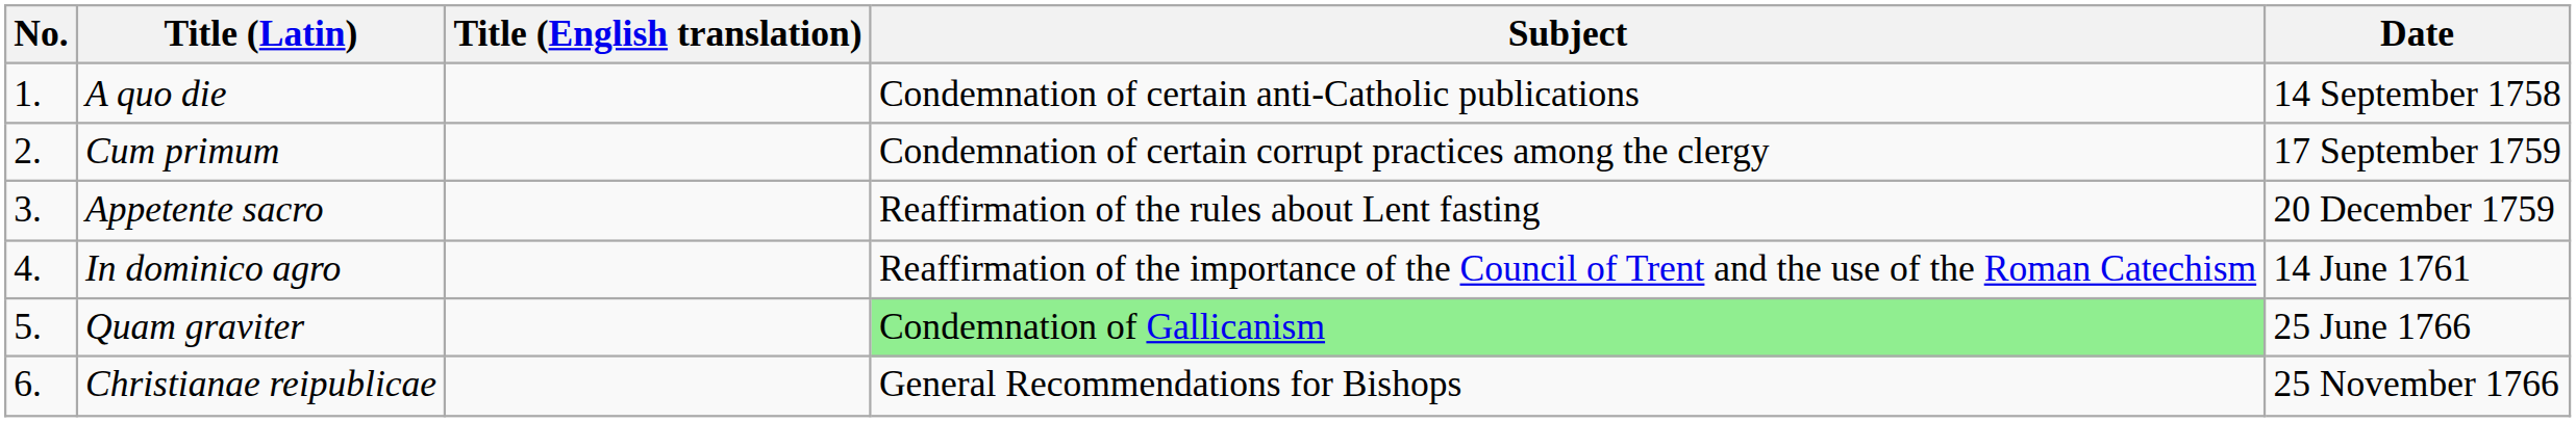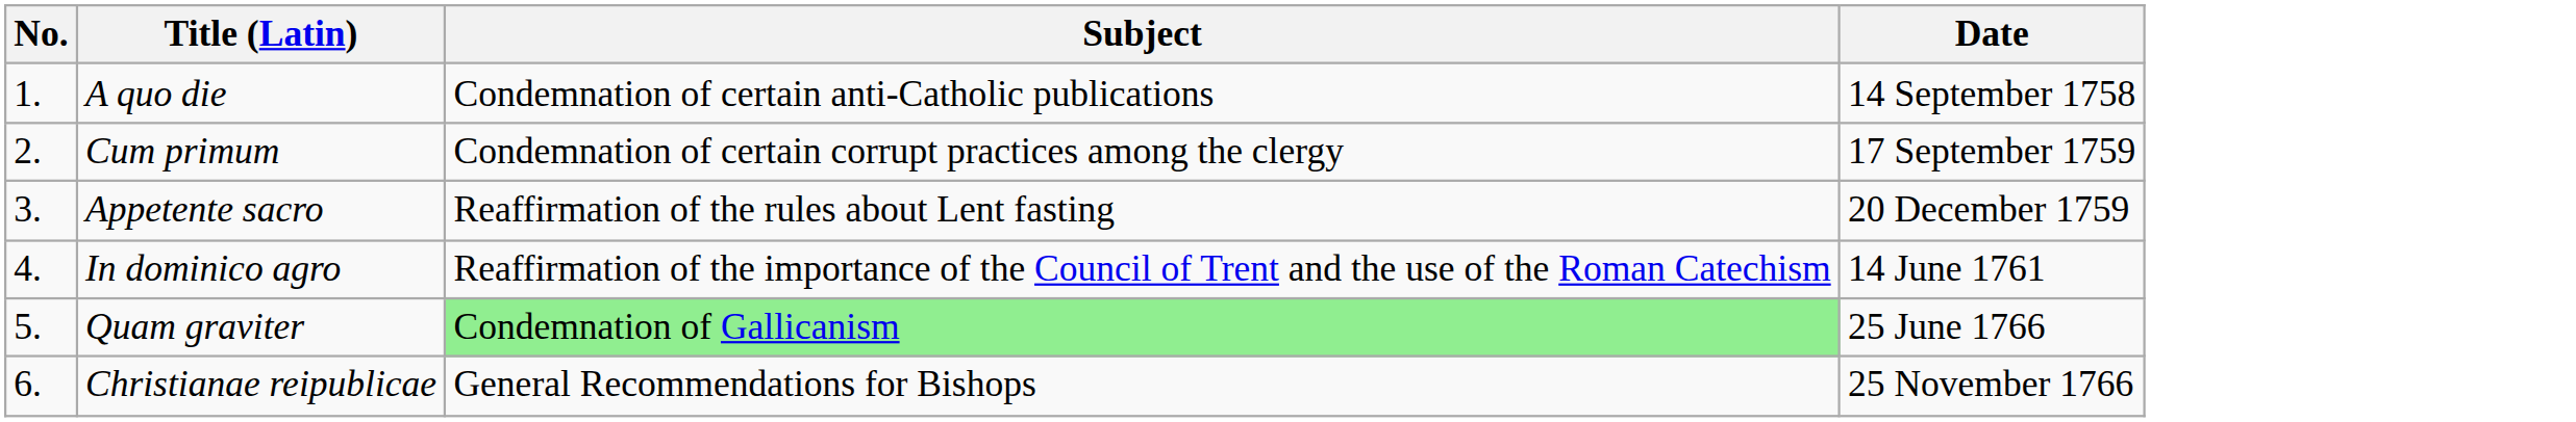- column: Title (English translation)
